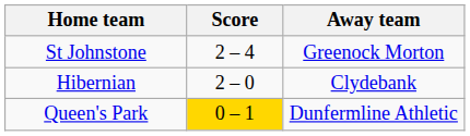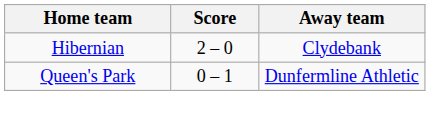- row: St Johnstone | 2 – 4 | Greenock Morton
Queen's Park | Score: gold background -> no background
